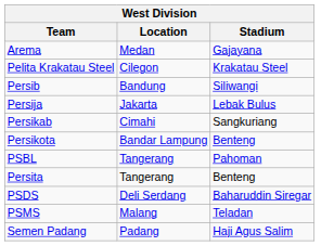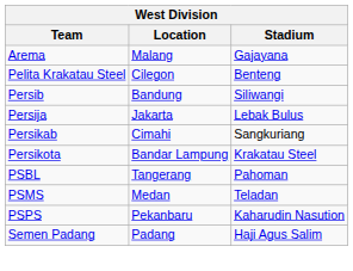Arema | Location: Medan -> Malang
Pelita Krakatau Steel | Stadium: Krakatau Steel -> Benteng
Persikota | Stadium: Benteng -> Krakatau Steel
- row: Persita | Tangerang | Benteng
- row: PSDS | Deli Serdang | Baharuddin Siregar
PSMS | Location: Malang -> Medan
+ row: PSPS | Pekanbaru | Kaharudin Nasution
